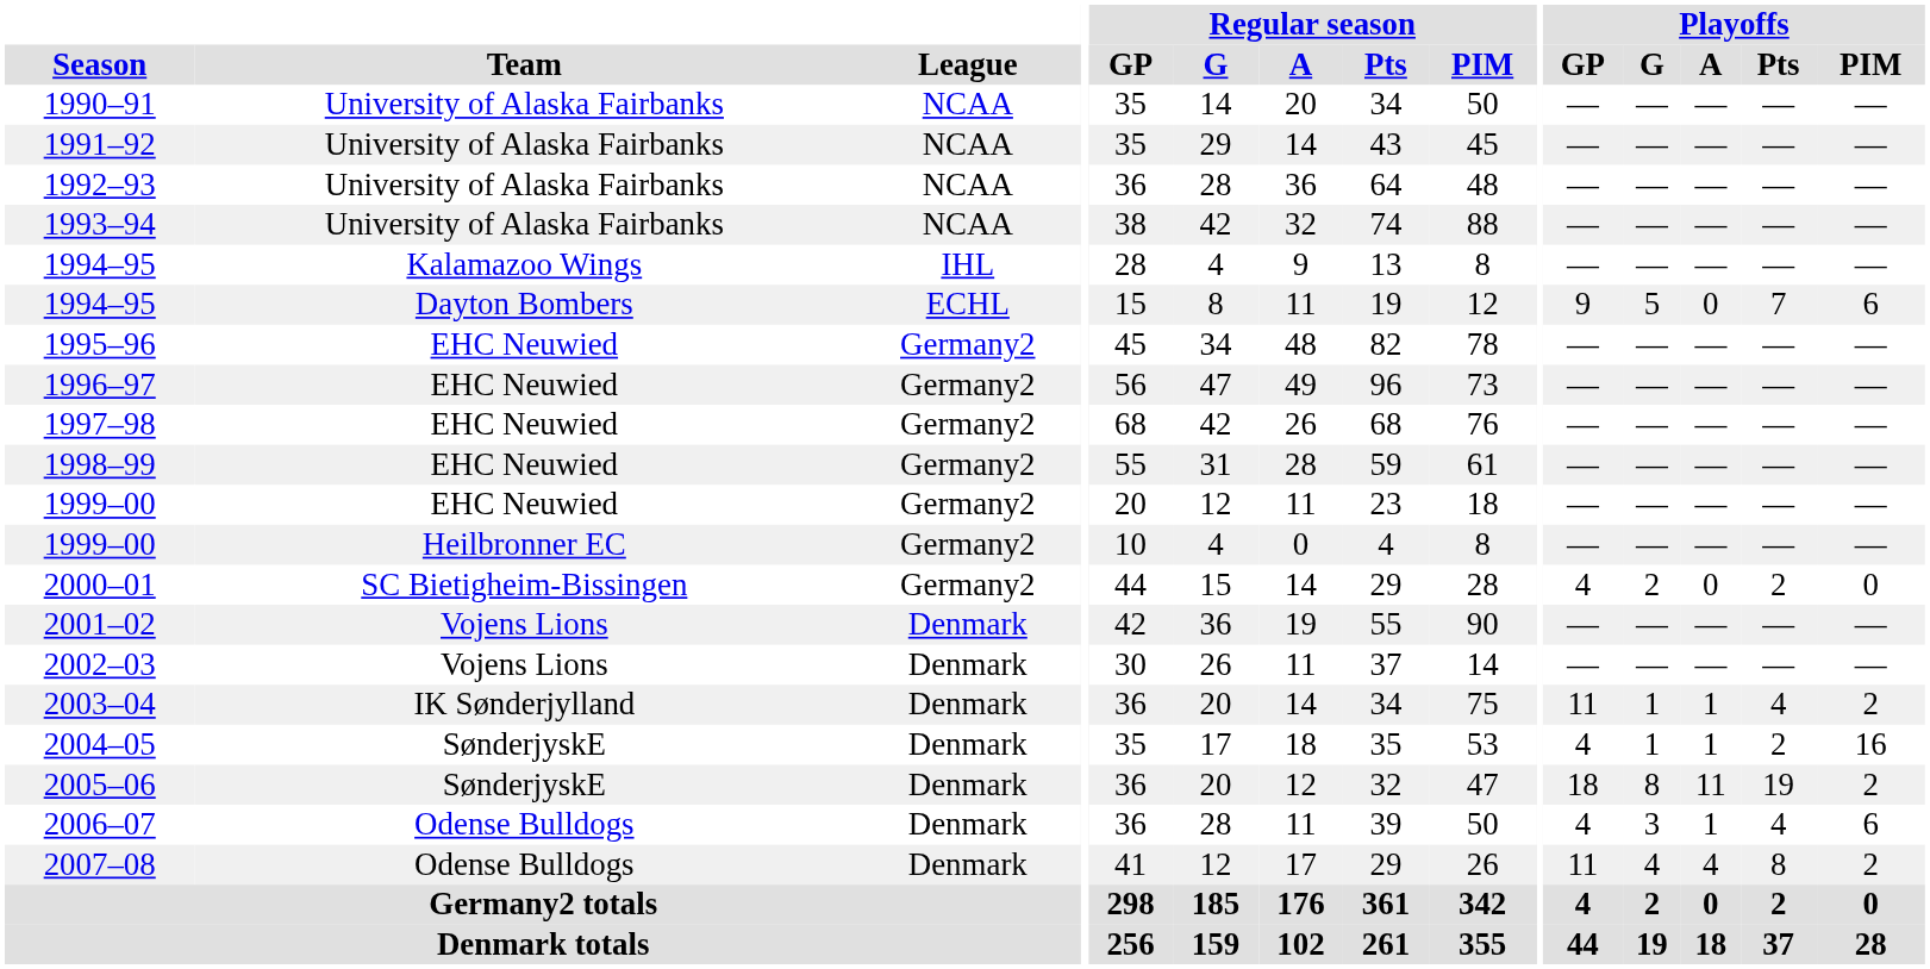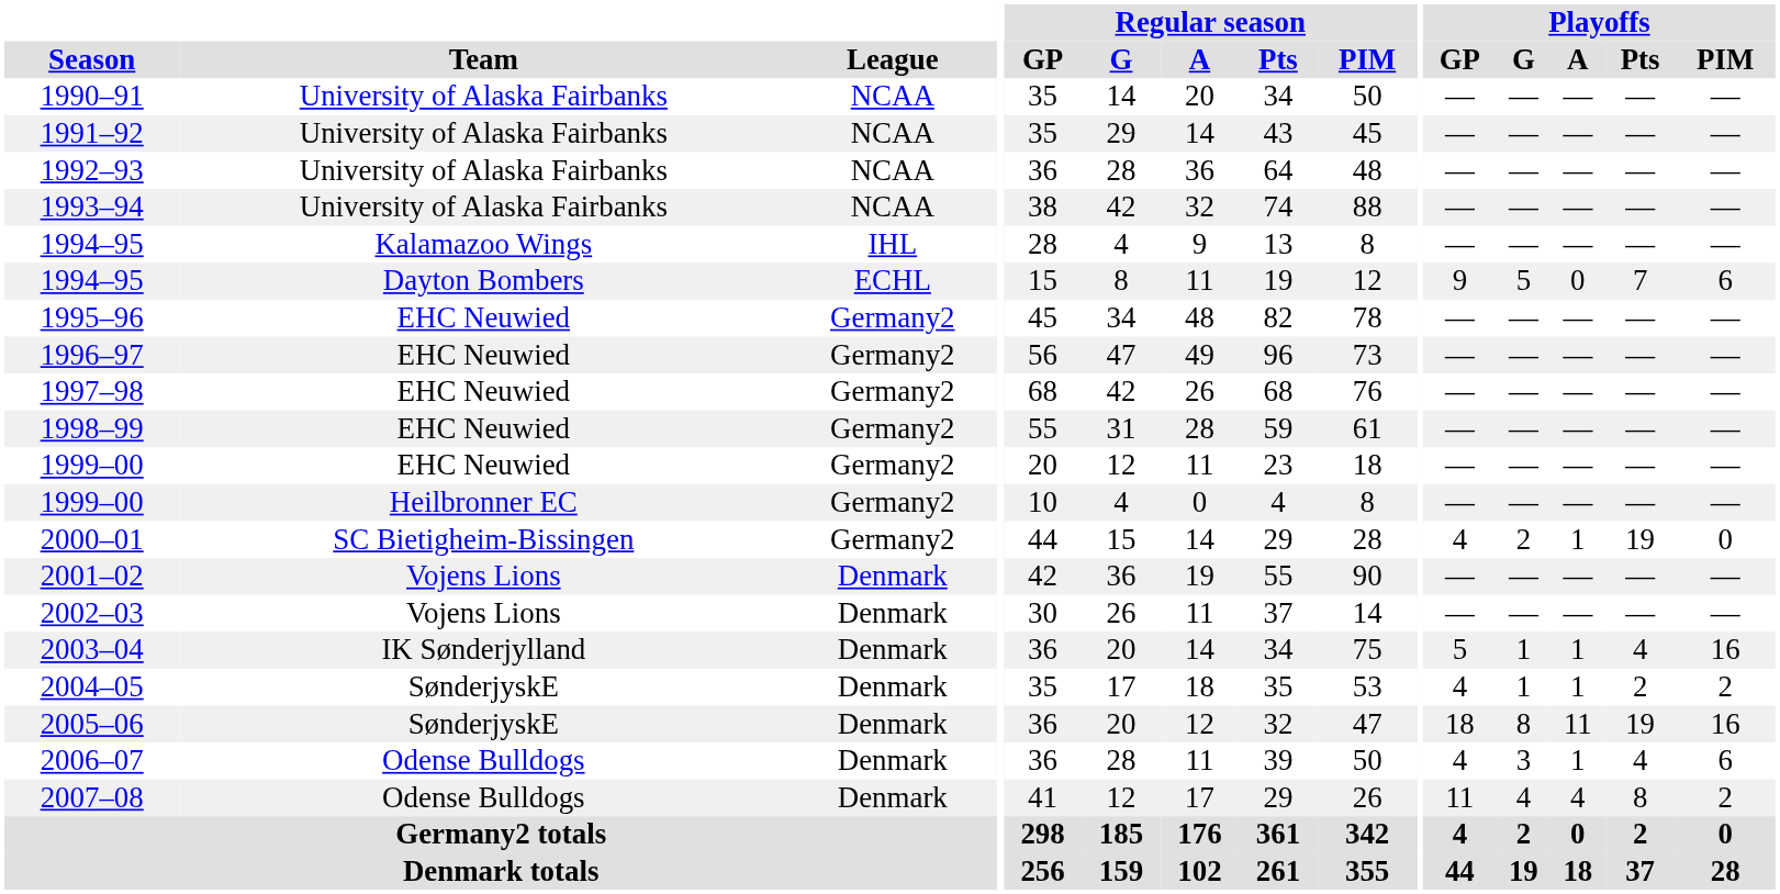2000–01 | Playoffs / A: 0 -> 1
2000–01 | Playoffs / Pts: 2 -> 19
2003–04 | Playoffs / GP: 11 -> 5
2003–04 | Playoffs / PIM: 2 -> 16
2004–05 | Playoffs / PIM: 16 -> 2
2005–06 | Playoffs / PIM: 2 -> 16
